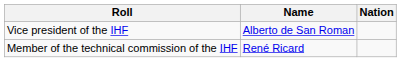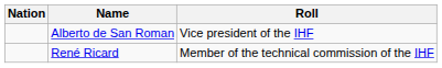columns swapped: Nation <-> Roll
